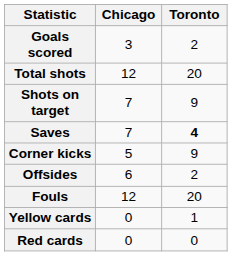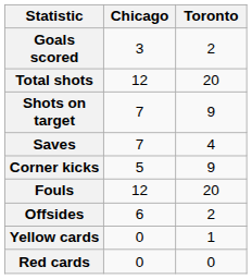Saves | Toronto: bold -> normal
rows swapped: Fouls <-> Offsides
